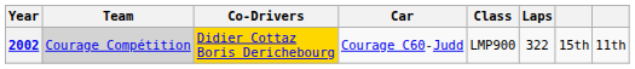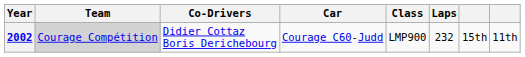2002 | Co-Drivers: gold background -> no background
2002 | Laps: 322 -> 232
